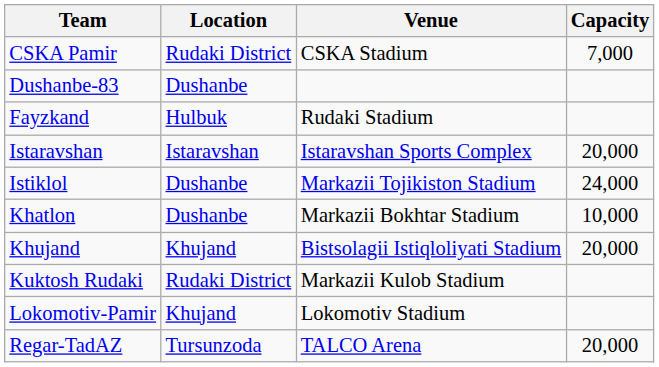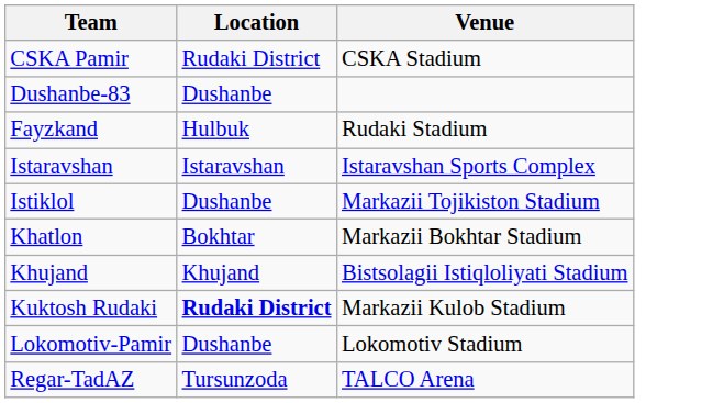- column: Capacity | 7,000 | 20,000 | 24,000 | 10,000 | 20,000 | 20,000
Khatlon | Location: Dushanbe -> Bokhtar
Kuktosh Rudaki | Location: normal -> bold
Lokomotiv-Pamir | Location: Khujand -> Dushanbe
